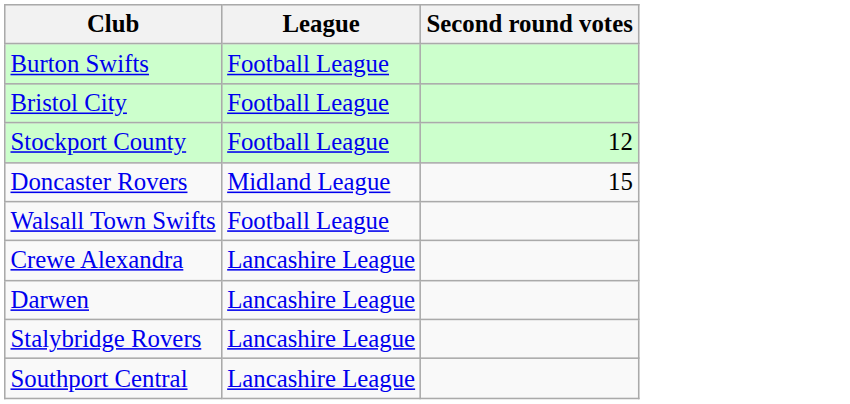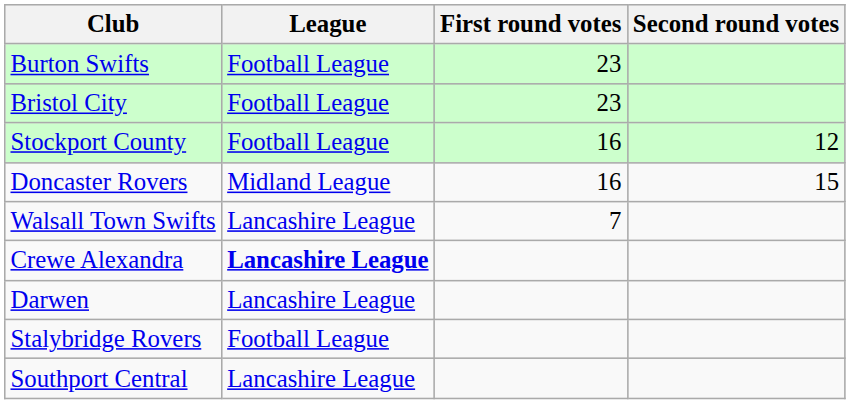+ column: First round votes | 23 | 23 | 16 | 16 | 7
Walsall Town Swifts | League: Football League -> Lancashire League
Crewe Alexandra | League: normal -> bold
Stalybridge Rovers | League: Lancashire League -> Football League
